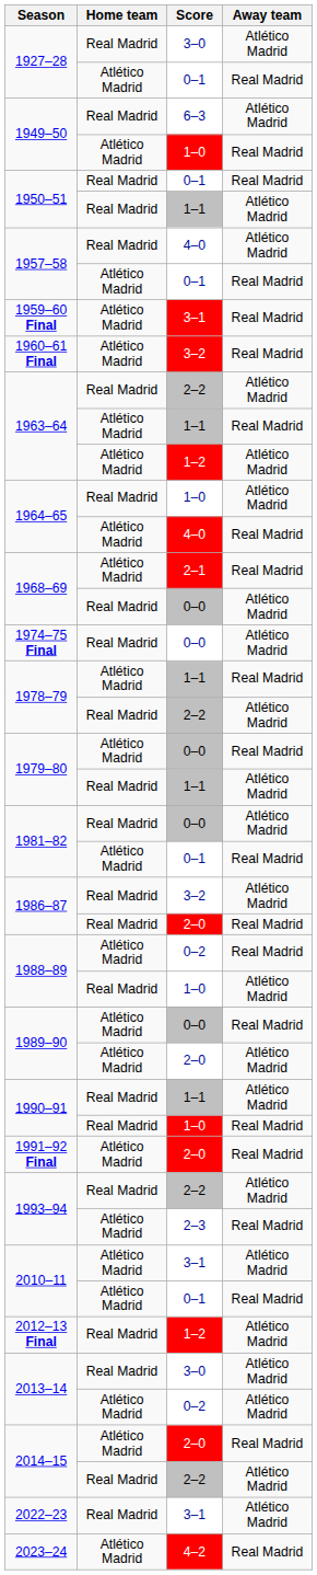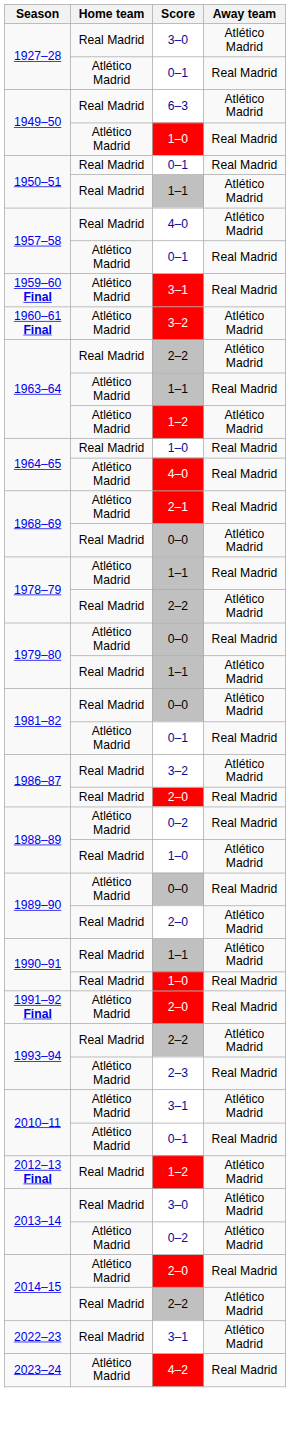1960–61 Final | Away team: Real Madrid -> Atlético Madrid
1964–65 / 1–0 | Away team: Atlético Madrid -> Real Madrid
- row: 1974–75 Final | Real Madrid | 0–0 | Atlético Madrid
1989–90 / 2–0 | Home team: Atlético Madrid -> Real Madrid
